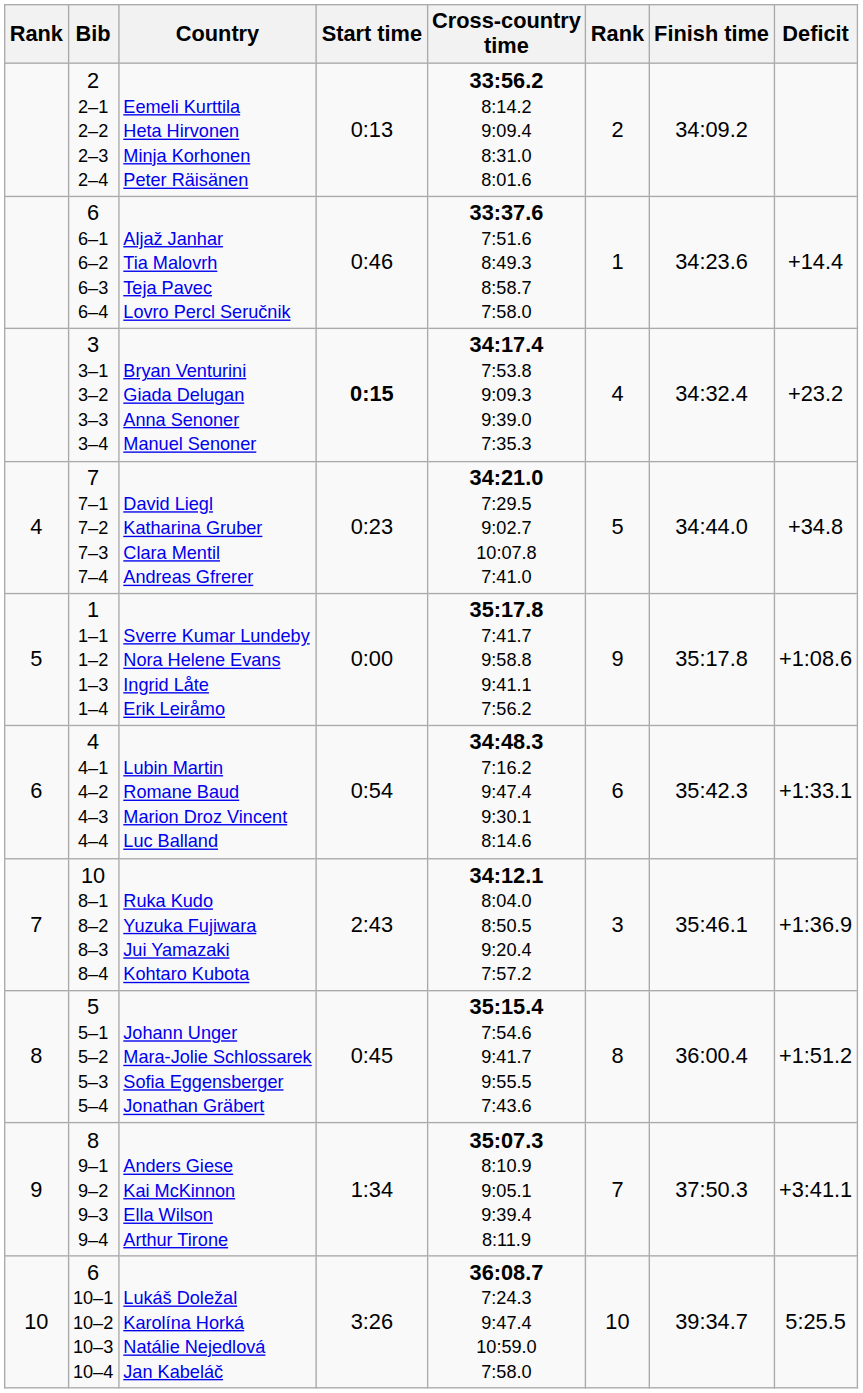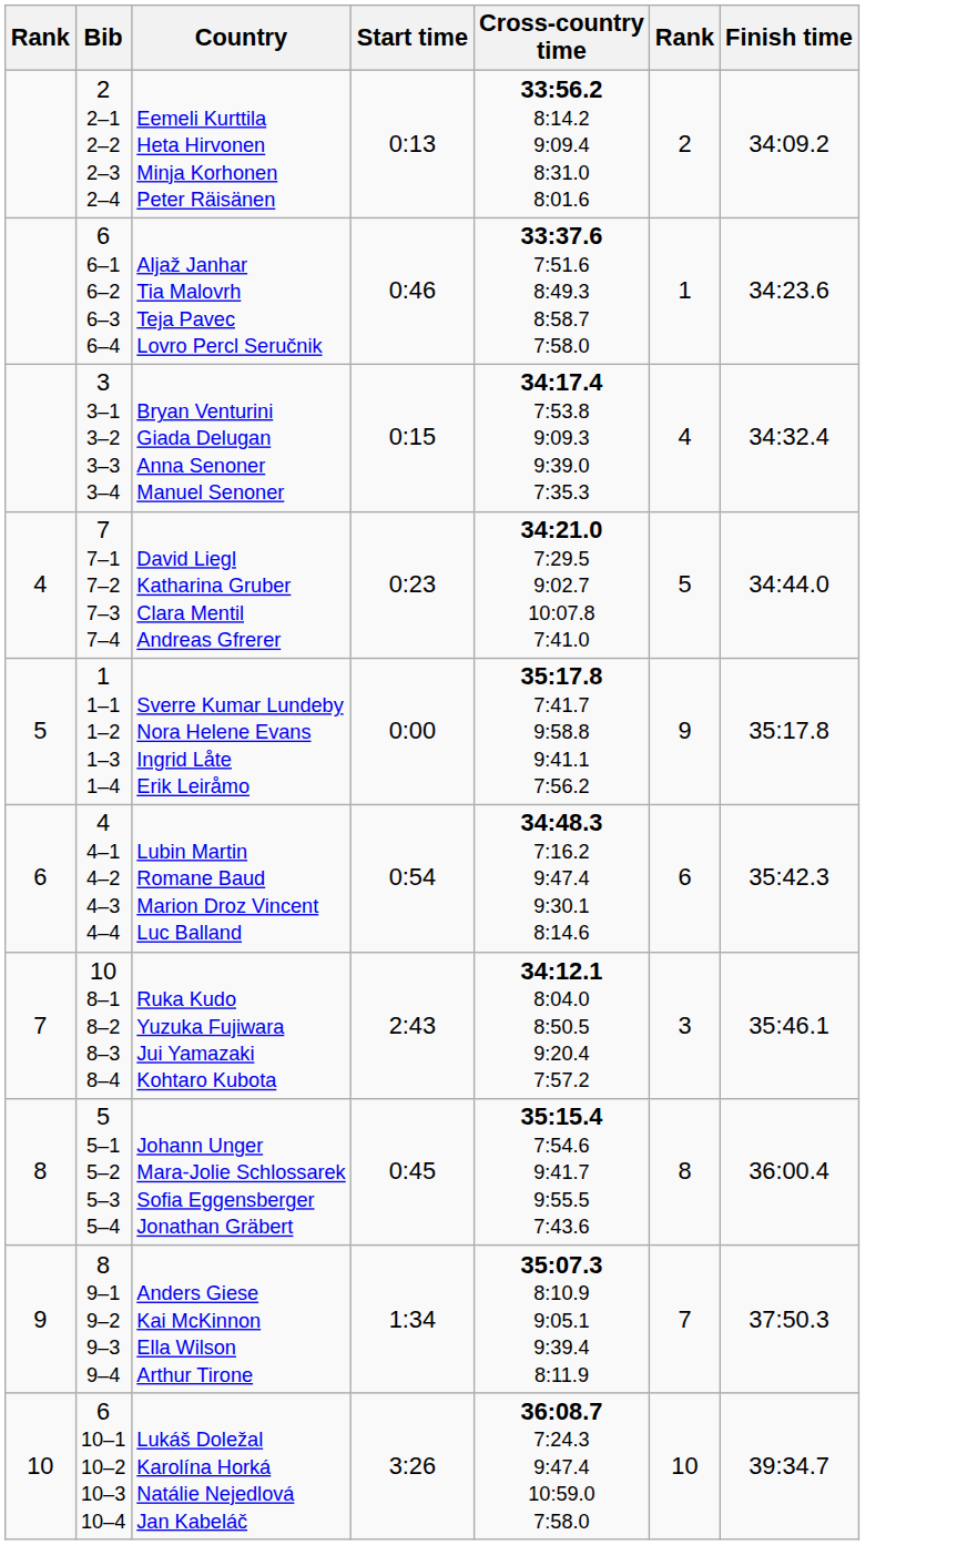- column: Deficit | +14.4 | +23.2 | +34.8 | +1:08.6 | +1:33.1 | +1:36.9 | +1:51.2 | +3:41.1 | 5:25.5
Bryan Venturini Giada Delugan Anna Senoner Manuel Senoner | Start time: bold -> normal
